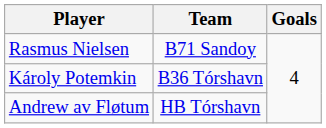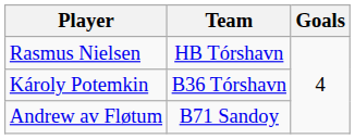Rasmus Nielsen | Team: B71 Sandoy -> HB Tórshavn
Andrew av Fløtum | Team: HB Tórshavn -> B71 Sandoy
